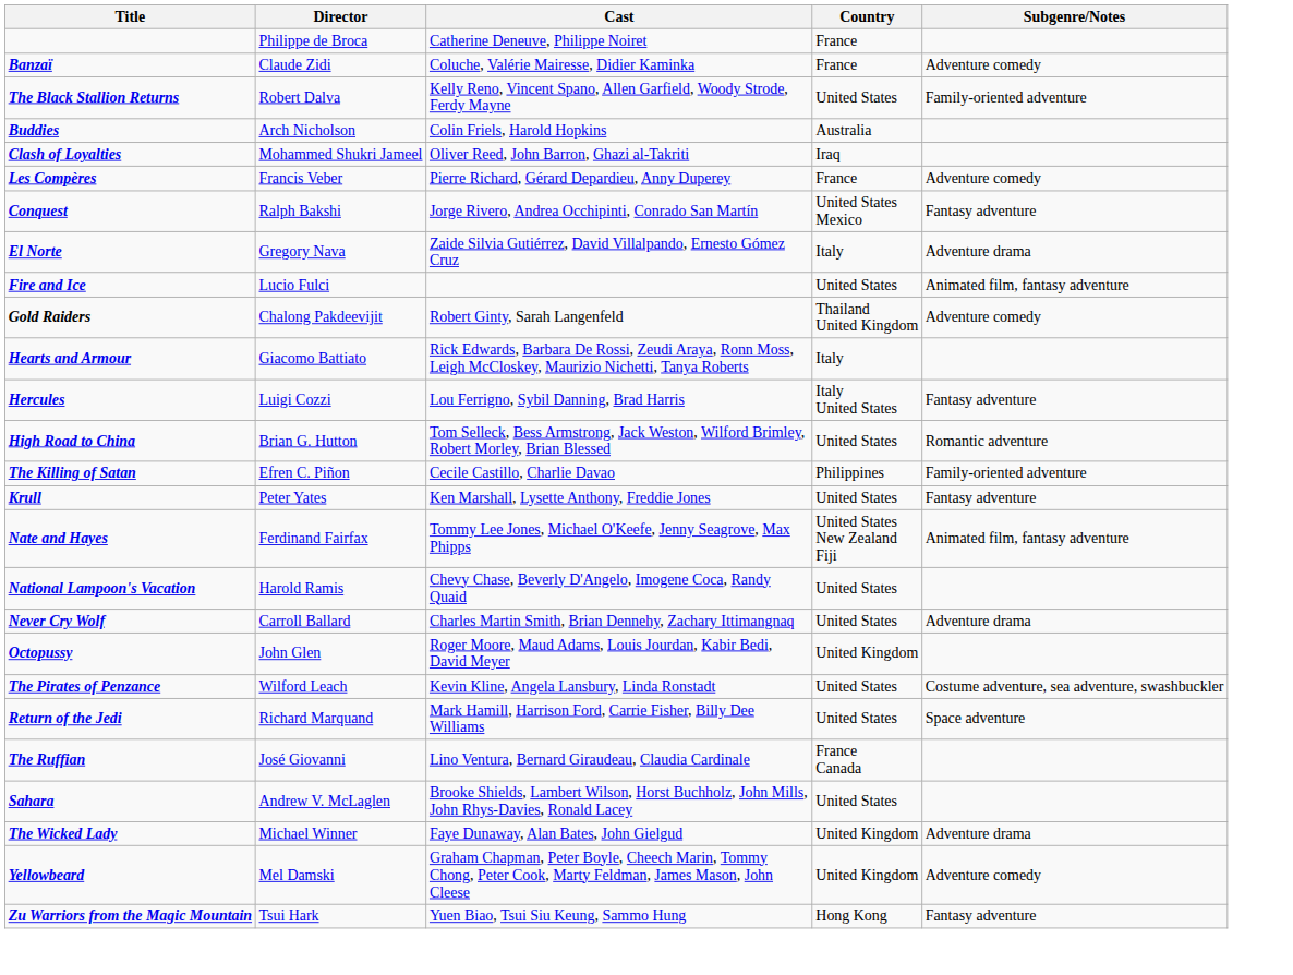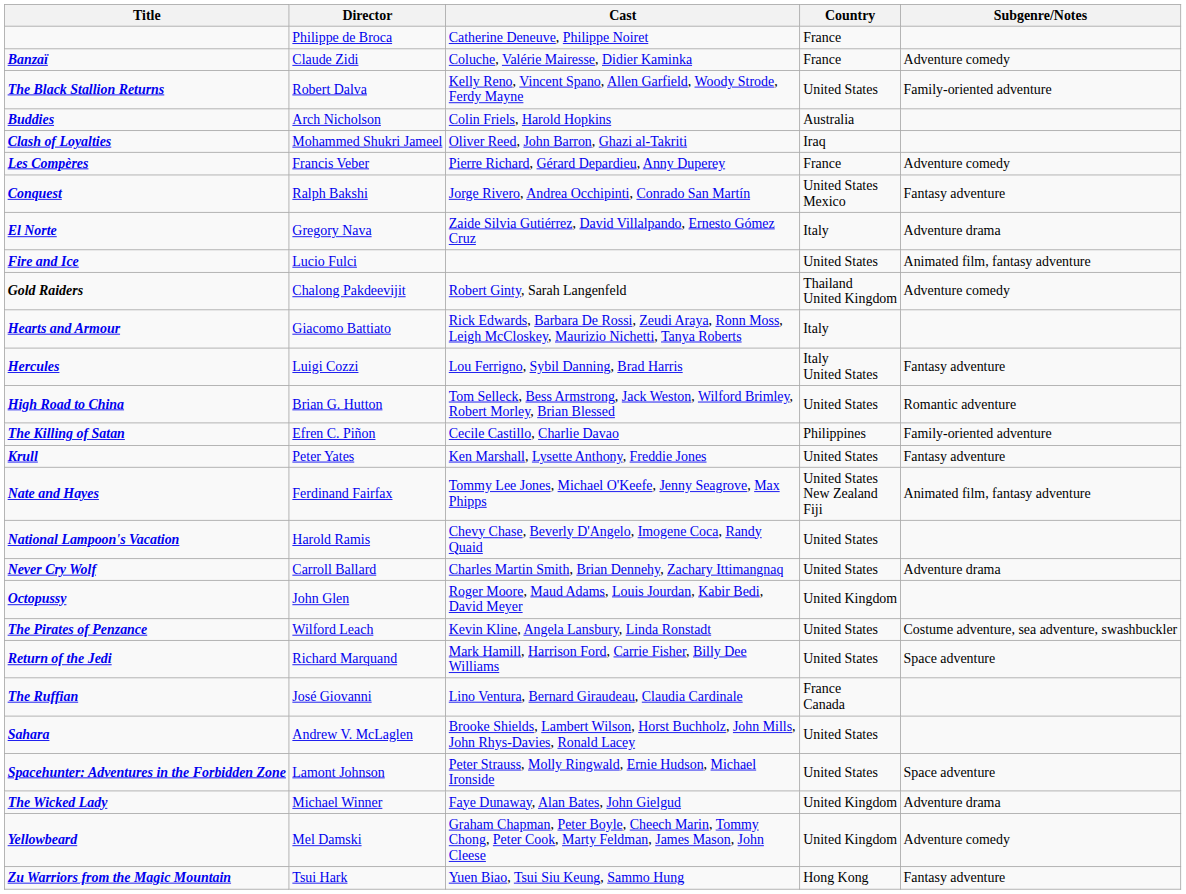+ row: Spacehunter: Adventures in the Forbidden Zone | Lamont Johnson | Peter Strauss, Molly Ringwald, Ernie Hudson, Michael Ironside | United States | Space adventure
